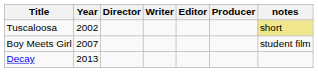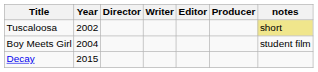Boy Meets Girl | Year: 2007 -> 2004
Decay | Year: 2013 -> 2015
